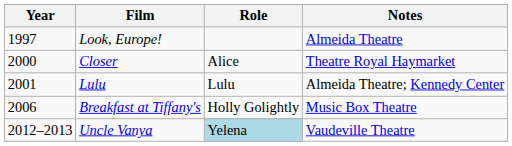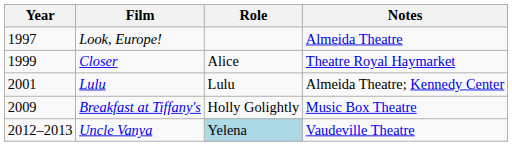Closer | Year: 2000 -> 1999
Breakfast at Tiffany's | Year: 2006 -> 2009
